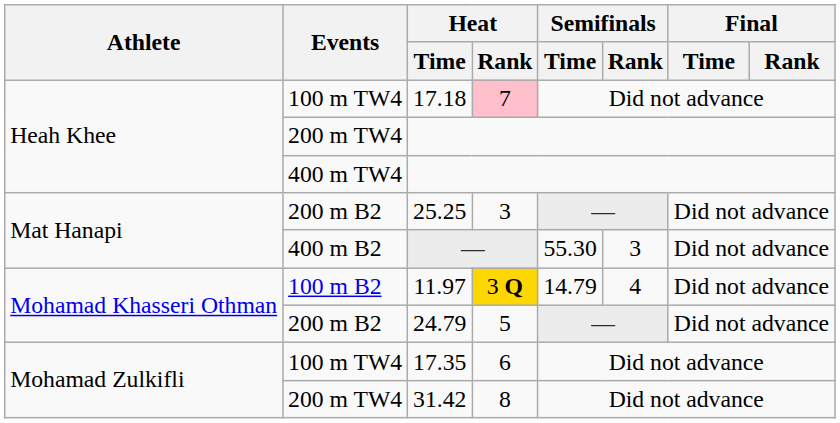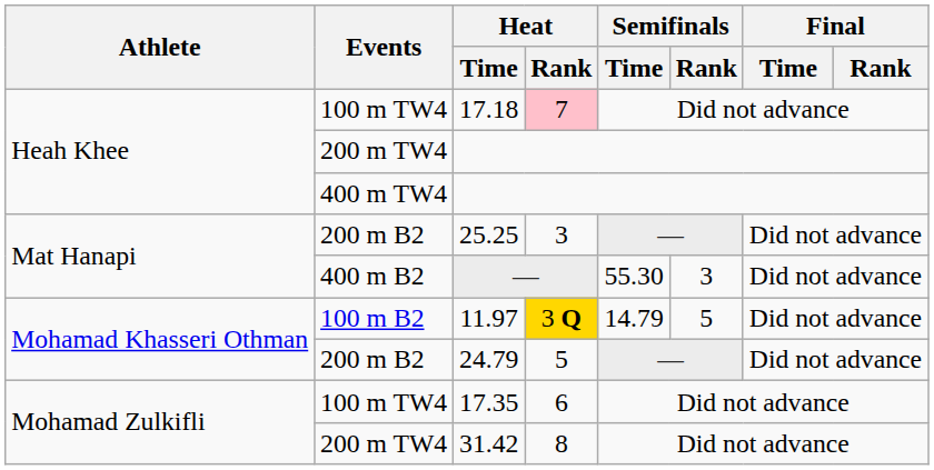11.97 | Semifinals / Rank: 4 -> 5
